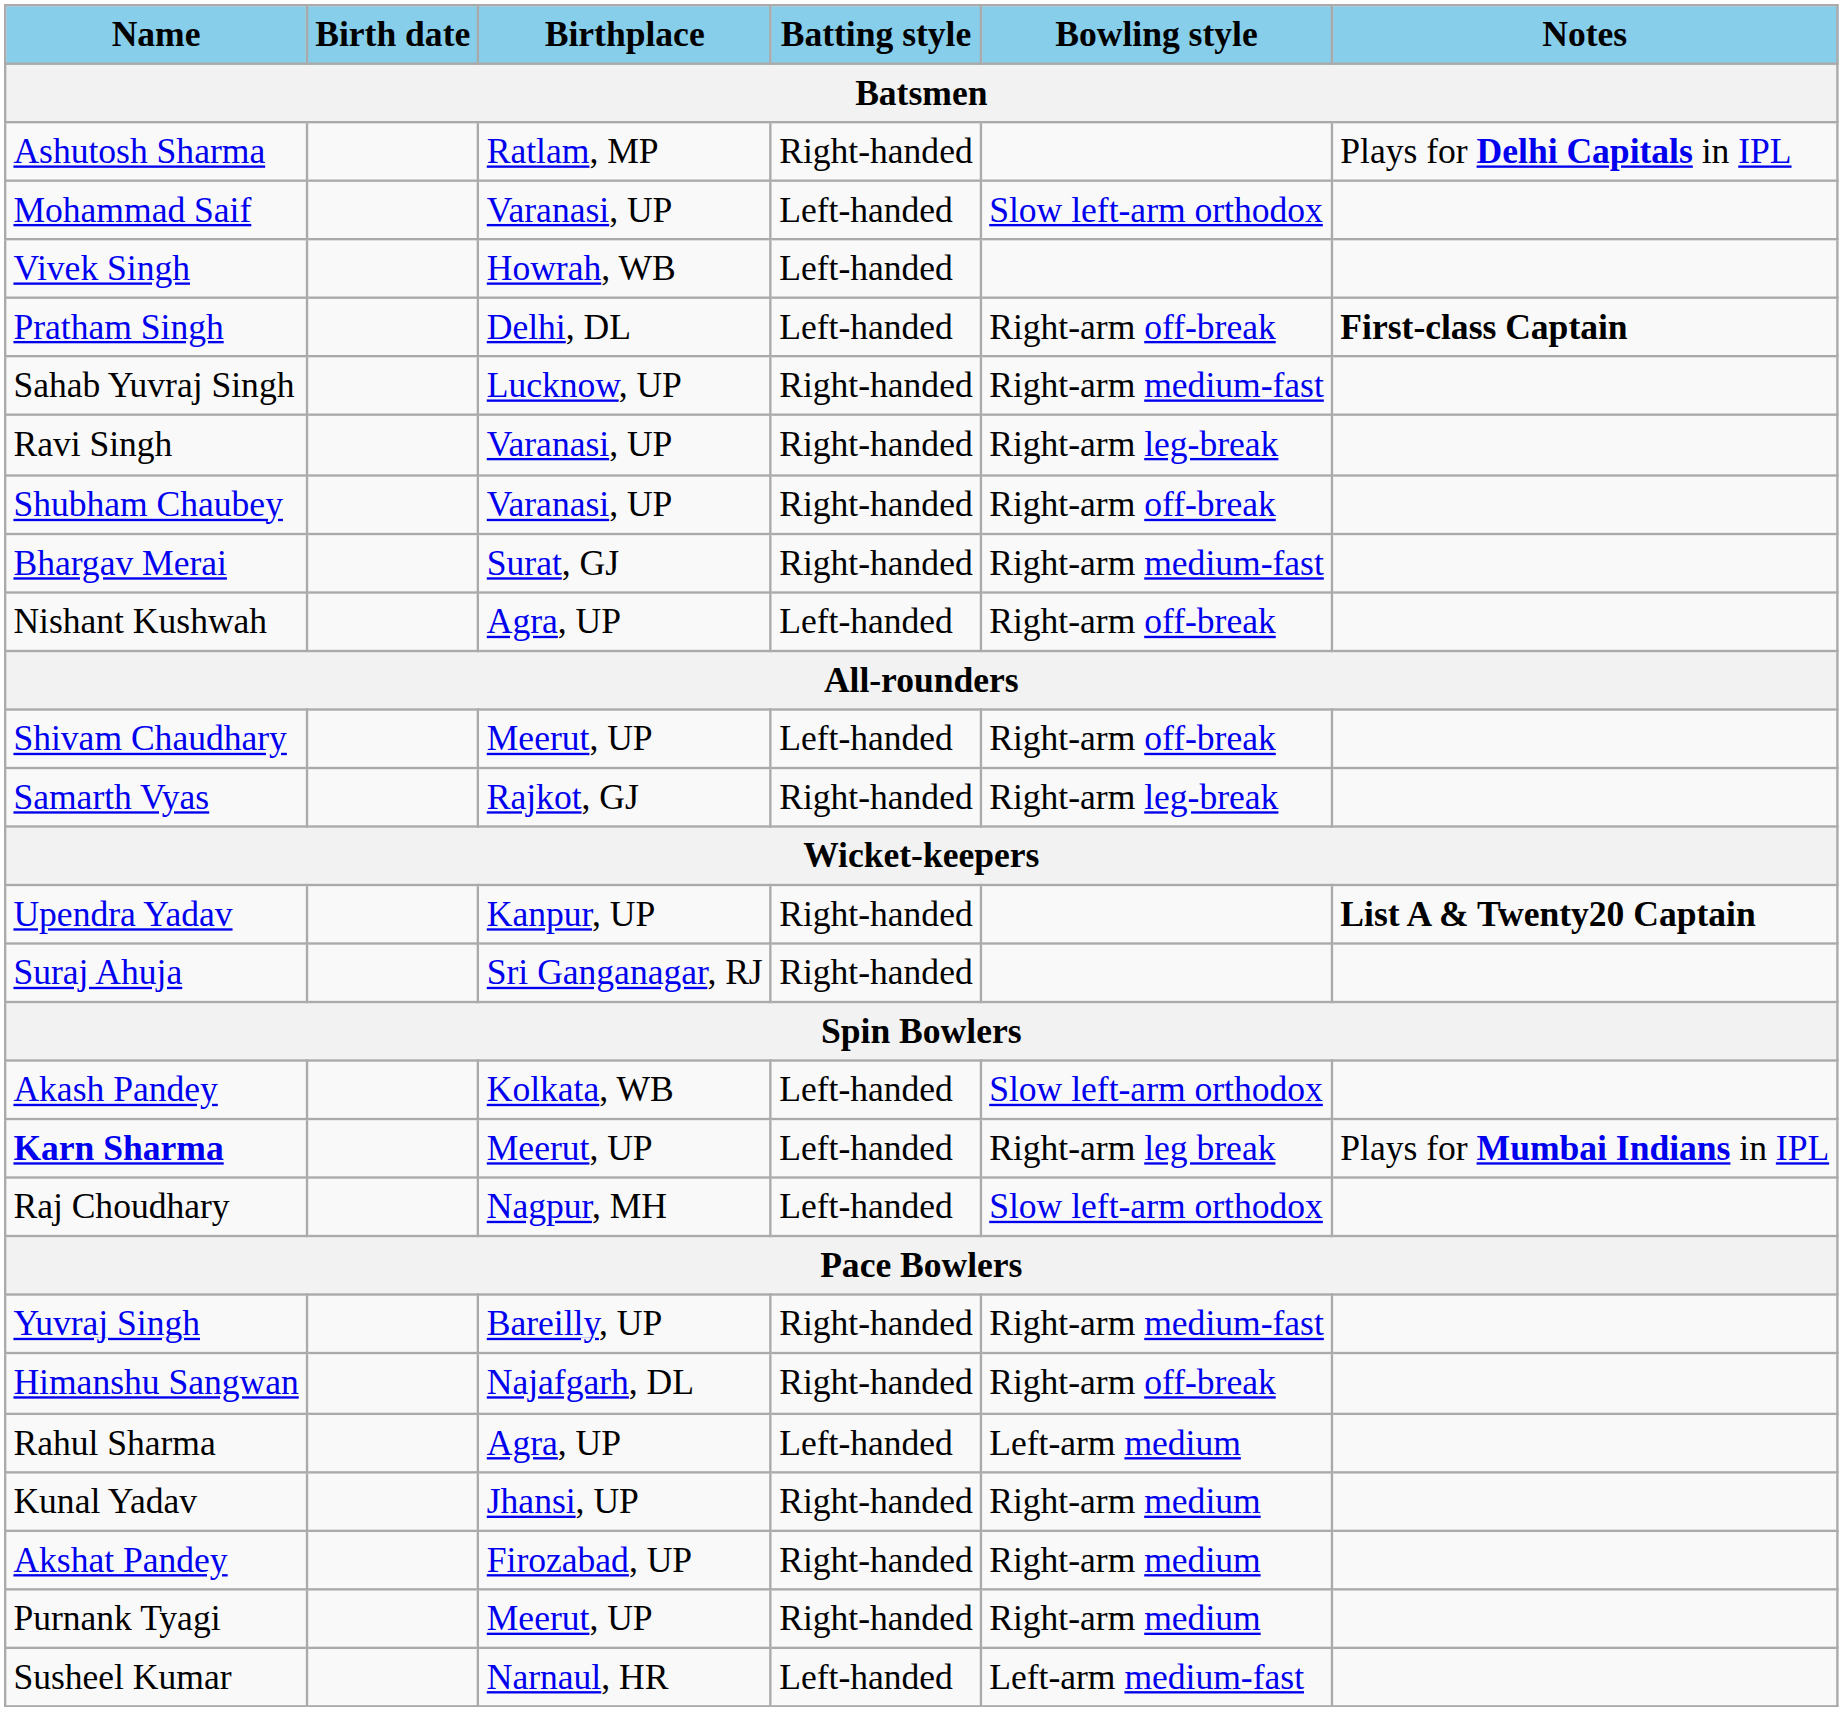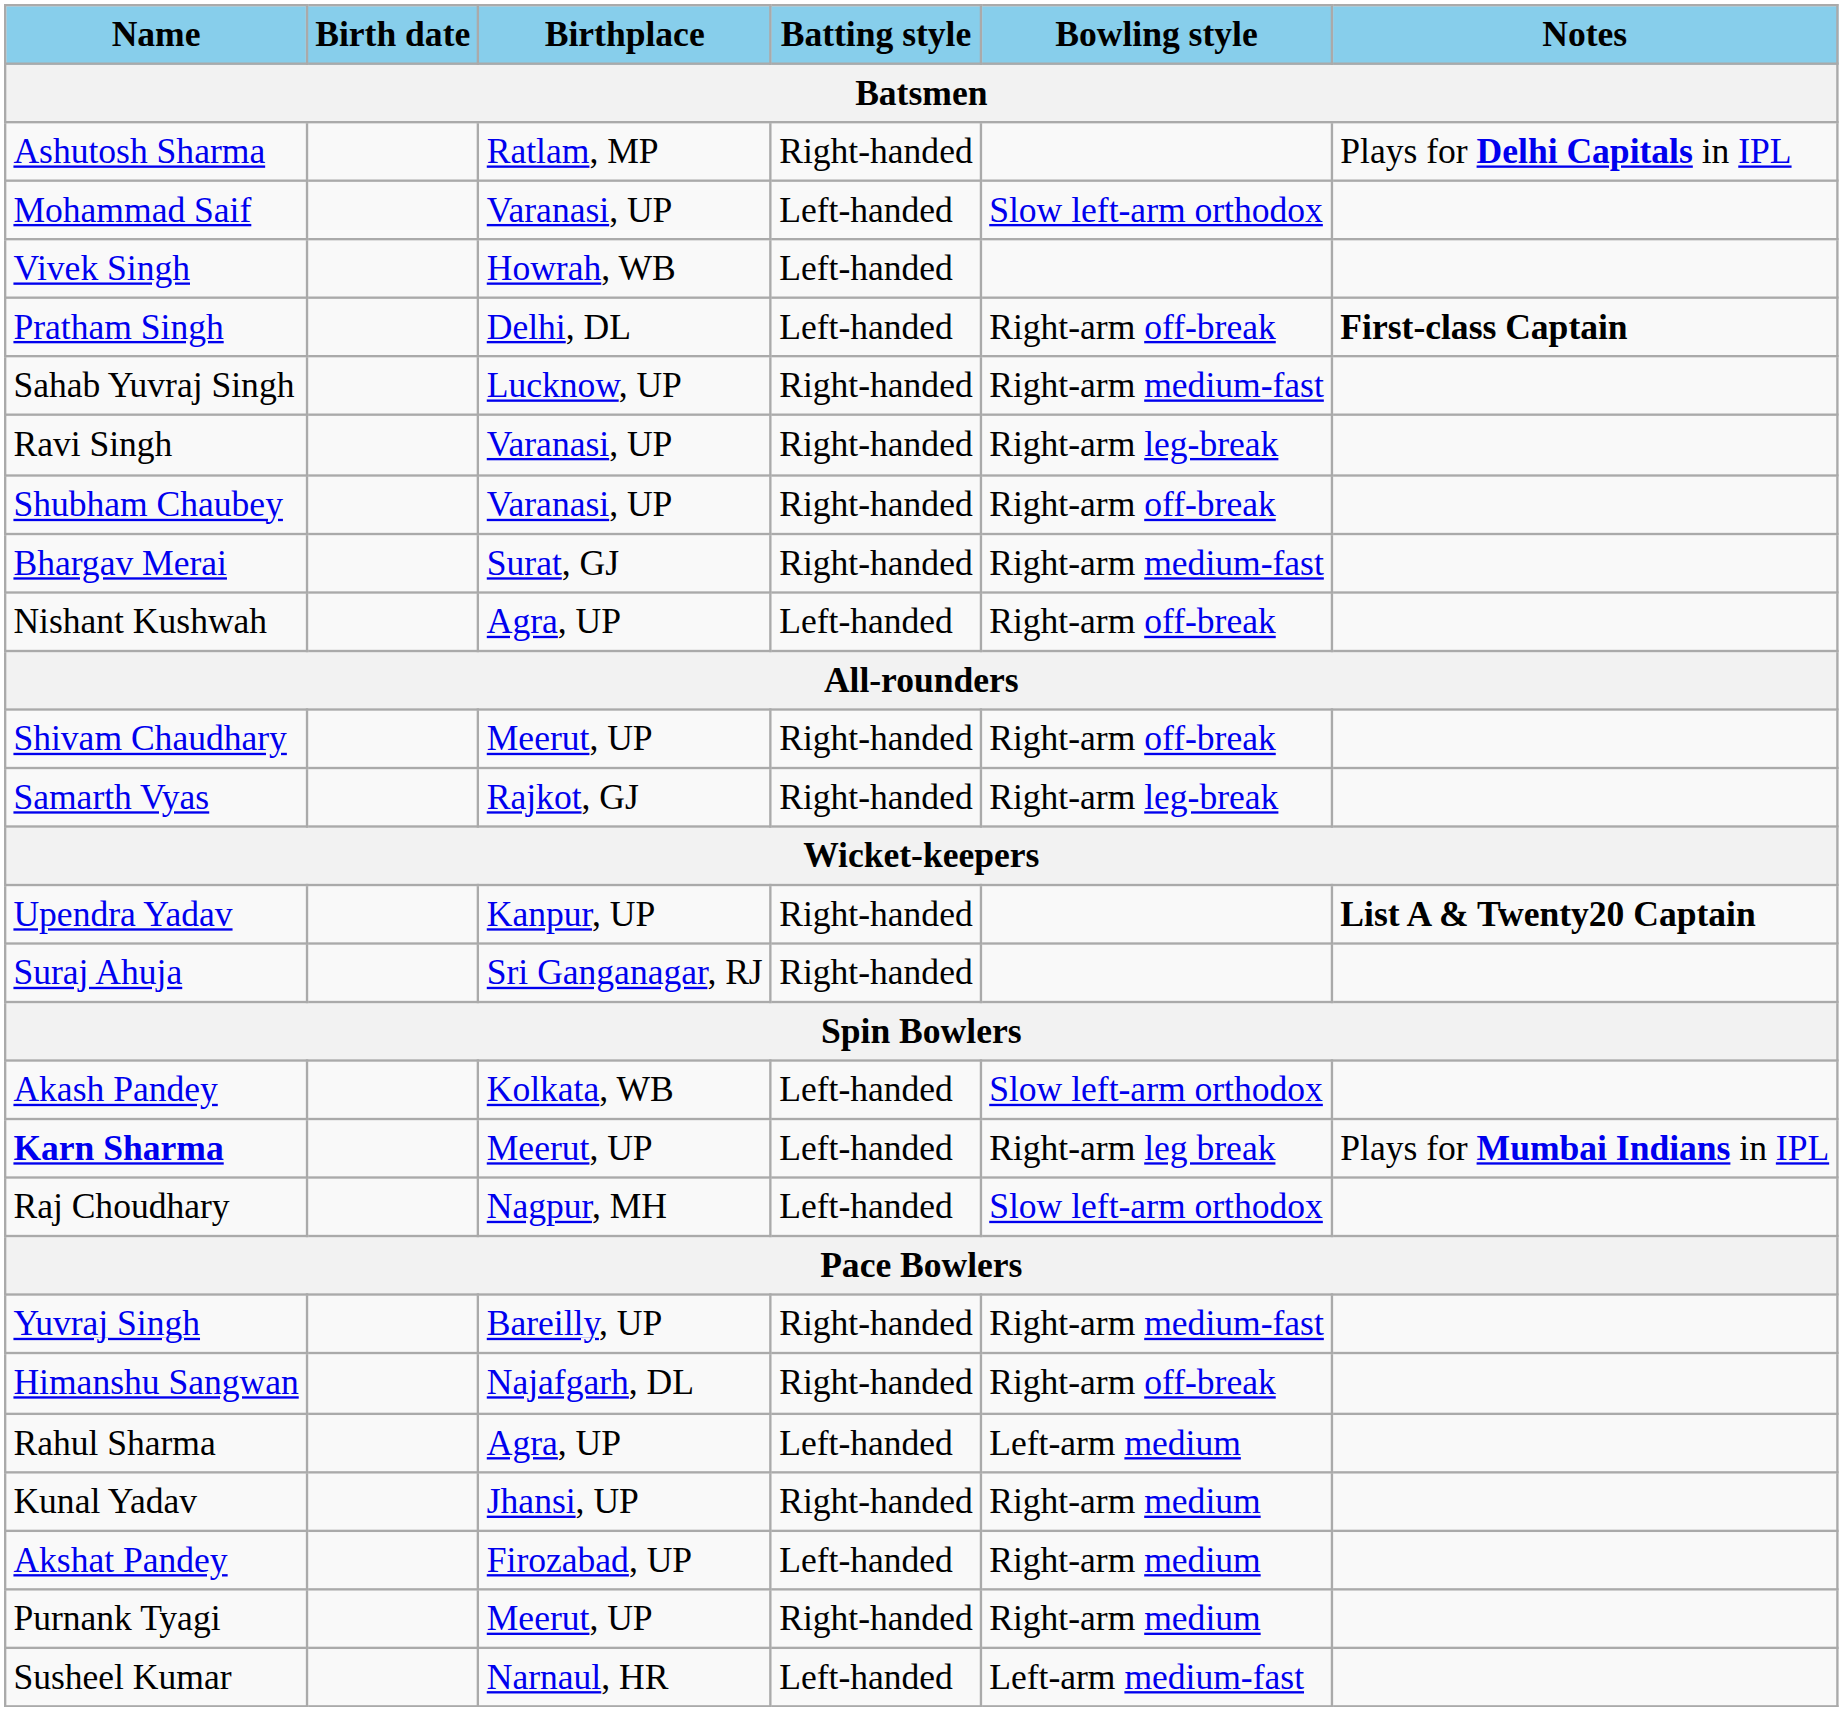Shivam Chaudhary | Batting style: Left-handed -> Right-handed
Akshat Pandey | Batting style: Right-handed -> Left-handed
